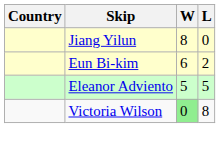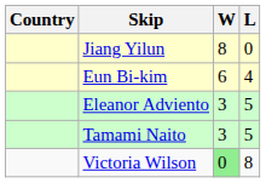Eun Bi-kim | L: 2 -> 4
Eleanor Adviento | W: 5 -> 3
+ row: Tamami Naito | 3 | 5
